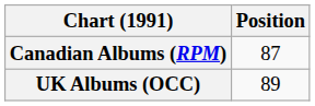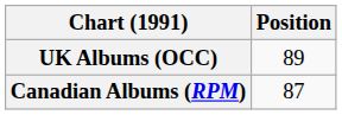rows swapped: Canadian Albums (RPM) <-> UK Albums (OCC)
